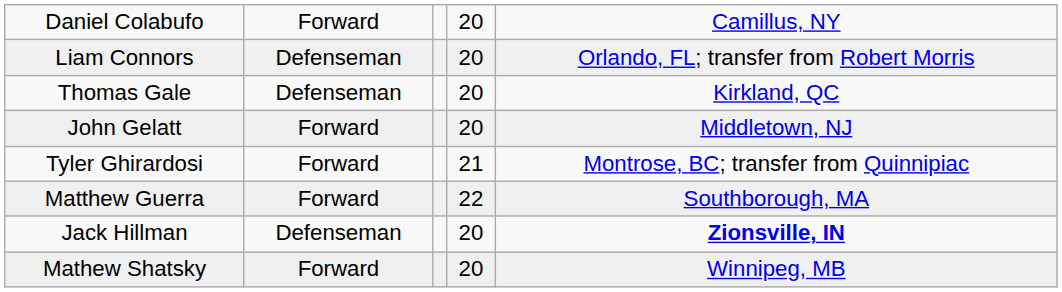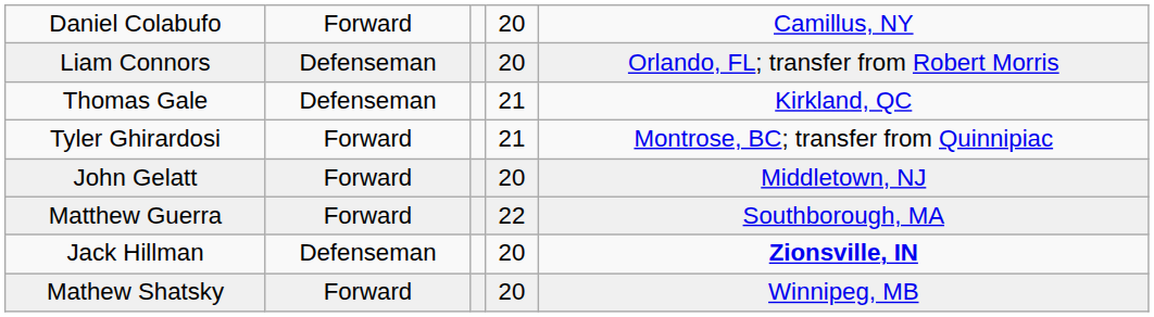Thomas Gale | column 4: 20 -> 21
rows swapped: John Gelatt <-> Tyler Ghirardosi
